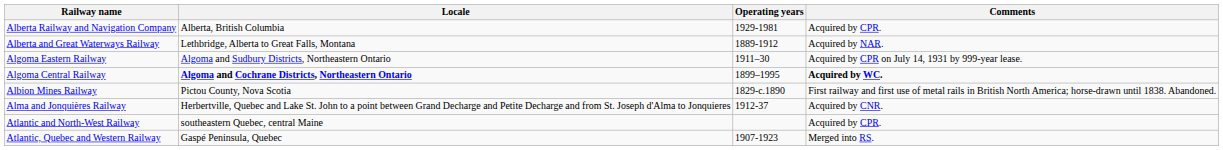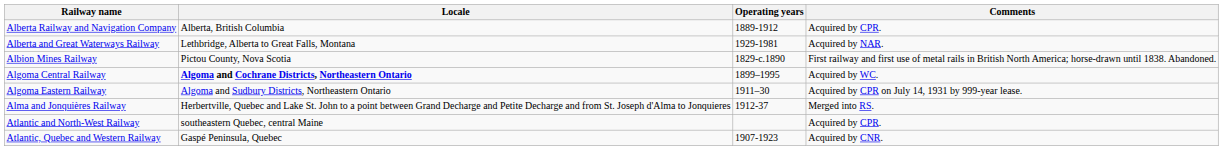Alberta Railway and Navigation Company | Operating years: 1929-1981 -> 1889-1912
Alberta and Great Waterways Railway | Operating years: 1889-1912 -> 1929-1981
rows swapped: Albion Mines Railway <-> Algoma Eastern Railway
Algoma Central Railway | Comments: bold -> normal
Alma and Jonquières Railway | Comments: Acquired by CNR. -> Merged into RS.
Atlantic, Quebec and Western Railway | Comments: Merged into RS. -> Acquired by CNR.
